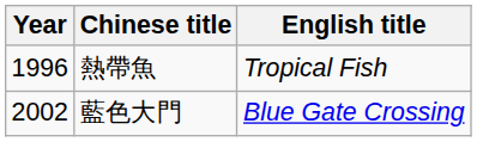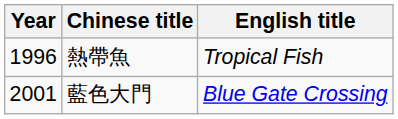藍色大門 | Year: 2002 -> 2001
